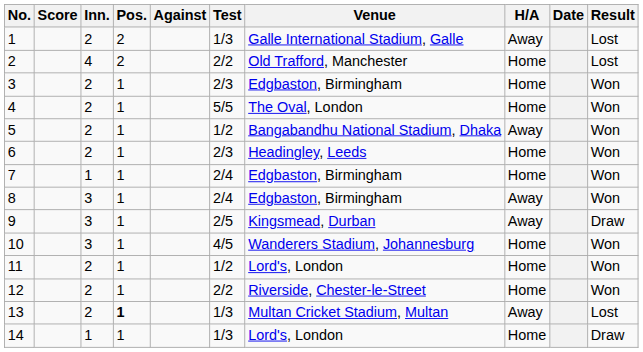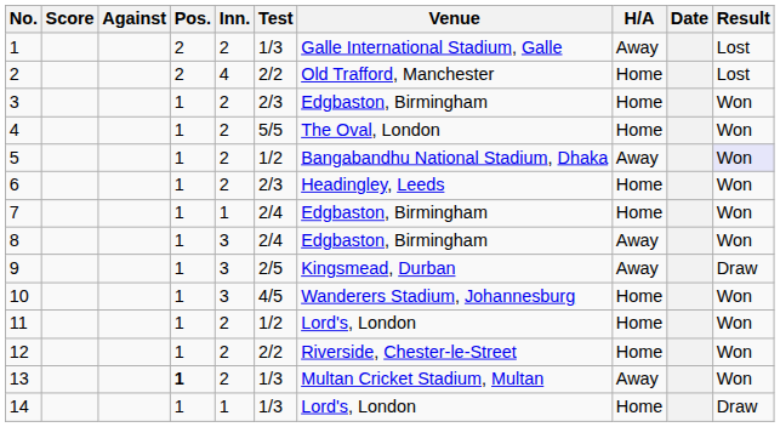columns swapped: Against <-> Inn.
5 | Result: no background -> lavender background
13 | Result: Lost -> Won
